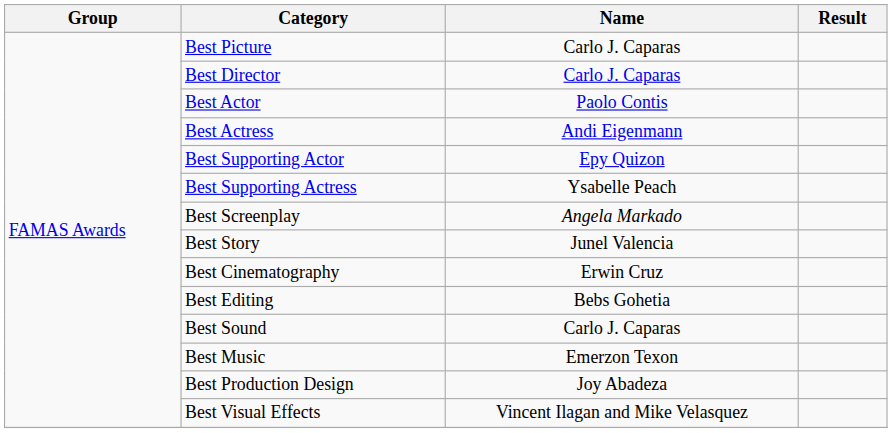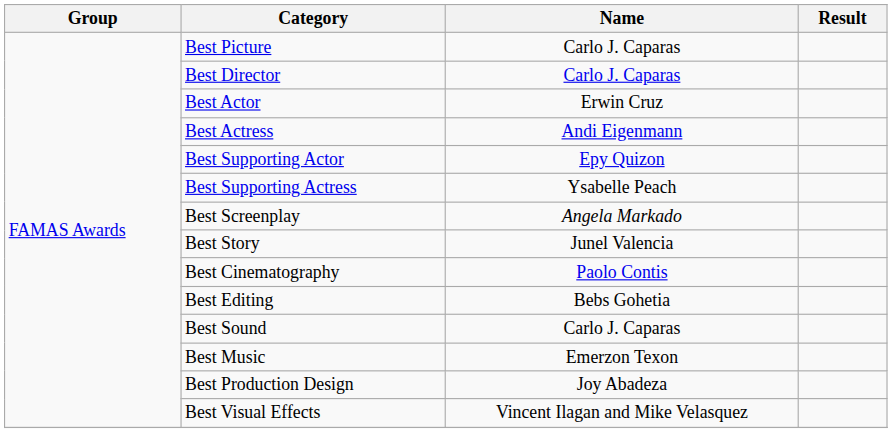Best Actor | Name: Paolo Contis -> Erwin Cruz
Best Cinematography | Name: Erwin Cruz -> Paolo Contis
